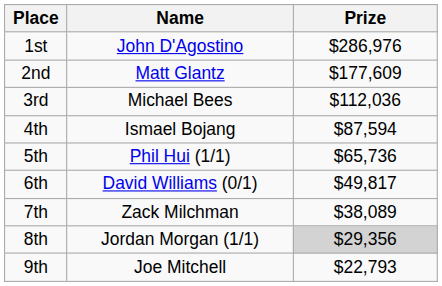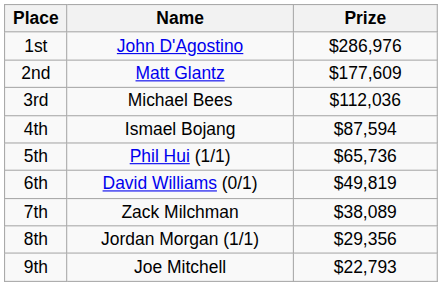6th | Prize: $49,817 -> $49,819
8th | Prize: lightgrey background -> no background
